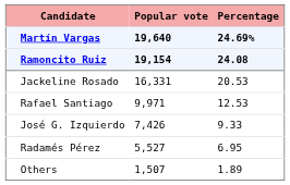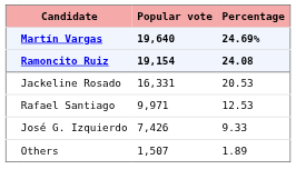- row: Radamés Pérez | 5,527 | 6.95
